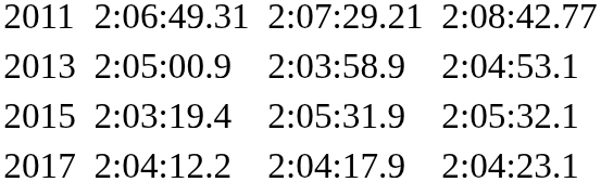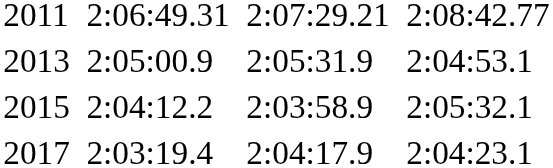2013 | column 5: 2:03:58.9 -> 2:05:31.9
2015 | column 3: 2:03:19.4 -> 2:04:12.2
2015 | column 5: 2:05:31.9 -> 2:03:58.9
2017 | column 3: 2:04:12.2 -> 2:03:19.4
